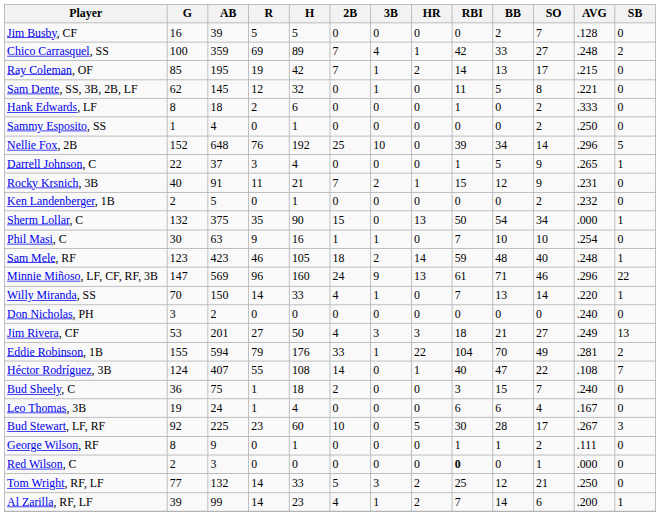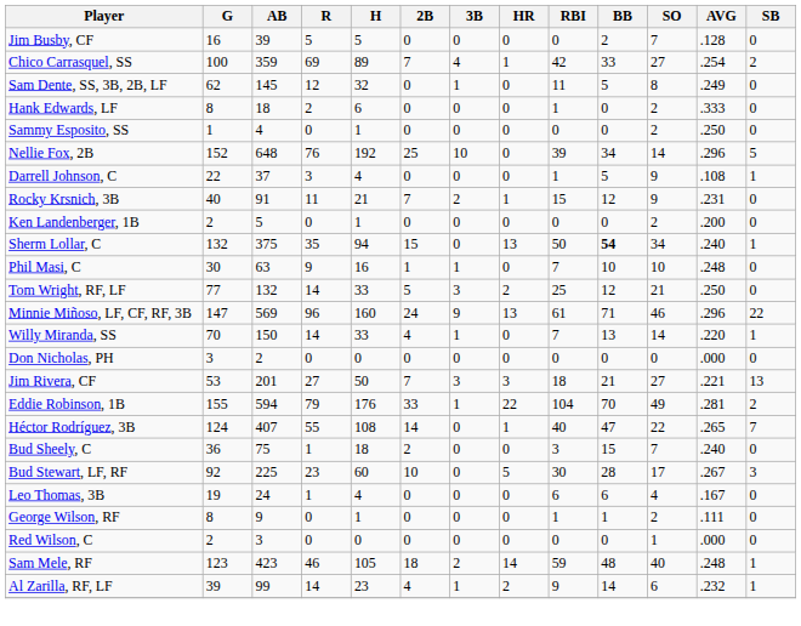Chico Carrasquel, SS | AVG: .248 -> .254
- row: Ray Coleman, OF | 85 | 195 | 19 | 42 | 7 | 1 | 2 | 14 | 13 | 17 | .215 | 0
Sam Dente, SS, 3B, 2B, LF | AVG: .221 -> .249
Darrell Johnson, C | AVG: .265 -> .108
Ken Landenberger, 1B | AVG: .232 -> .200
Sherm Lollar, C | H: 90 -> 94
Sherm Lollar, C | BB: normal -> bold
Sherm Lollar, C | AVG: .000 -> .240
Phil Masi, C | AVG: .254 -> .248
rows swapped: Sam Mele, RF <-> Tom Wright, RF, LF
Don Nicholas, PH | AVG: .240 -> .000
Jim Rivera, CF | 2B: 4 -> 7
Jim Rivera, CF | AVG: .249 -> .221
Héctor Rodríguez, 3B | AVG: .108 -> .265
rows swapped: Bud Stewart, LF, RF <-> Leo Thomas, 3B
Red Wilson, C | RBI: bold -> normal
Al Zarilla, RF, LF | RBI: 7 -> 9
Al Zarilla, RF, LF | AVG: .200 -> .232
